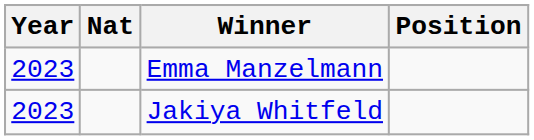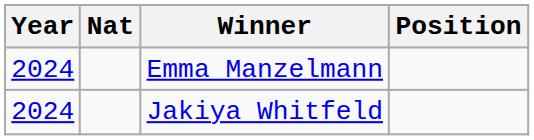Emma Manzelmann | Year: 2023 -> 2024
Jakiya Whitfeld | Year: 2023 -> 2024
